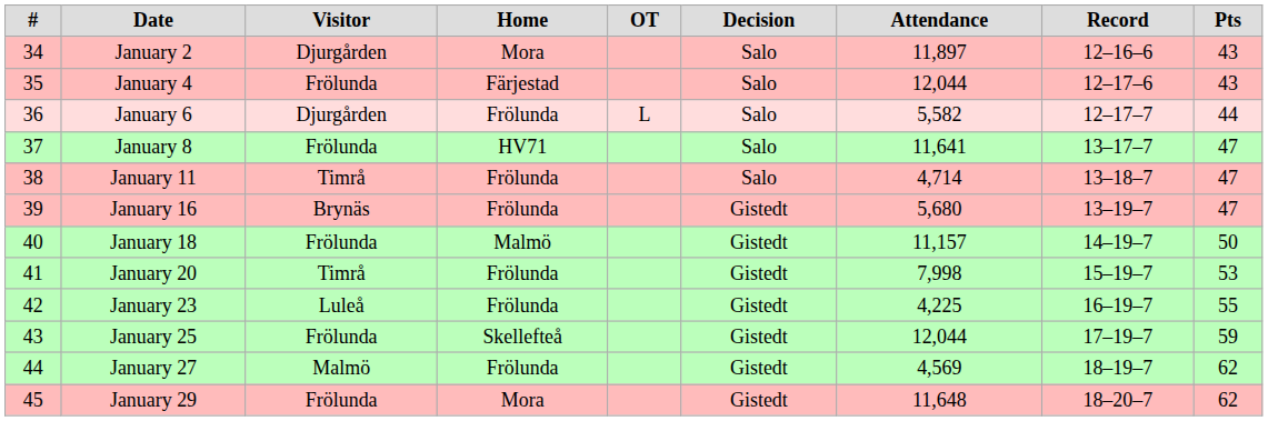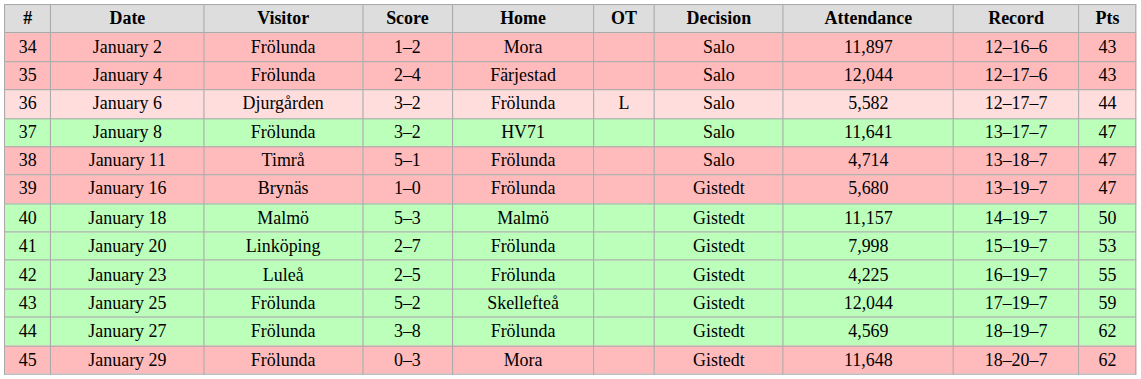+ column: Score | 1–2 | 2–4 | 3–2 | 3–2 | 5–1 | 1–0 | 5–3 | 2–7 | 2–5 | 5–2 | 3–8 | 0–3
January 2 | Visitor: Djurgården -> Frölunda
January 18 | Visitor: Frölunda -> Malmö
January 20 | Visitor: Timrå -> Linköping
January 27 | Visitor: Malmö -> Frölunda
